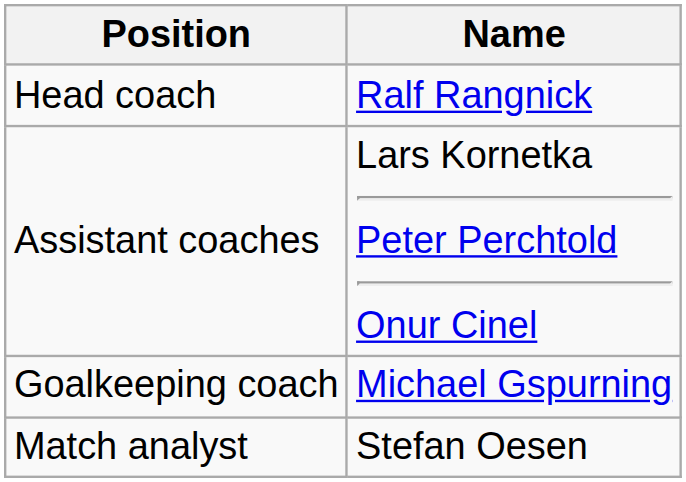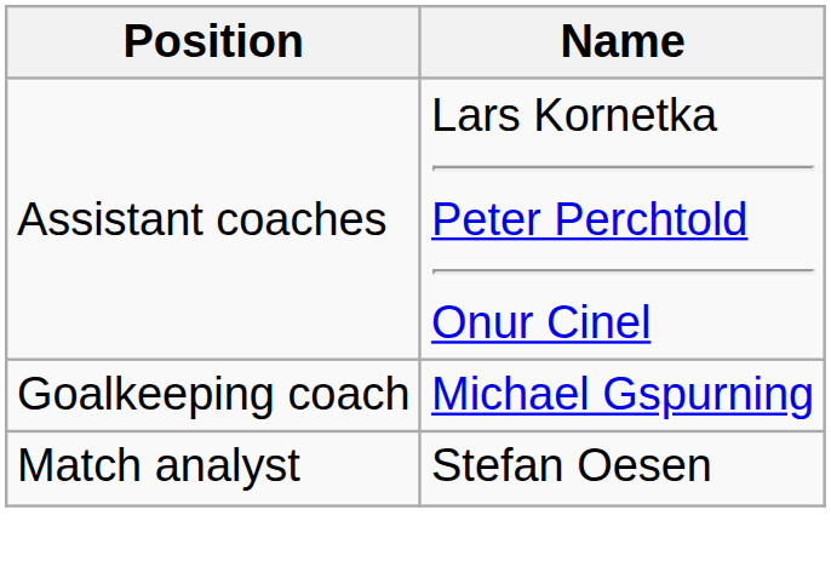- row: Head coach | Ralf Rangnick
